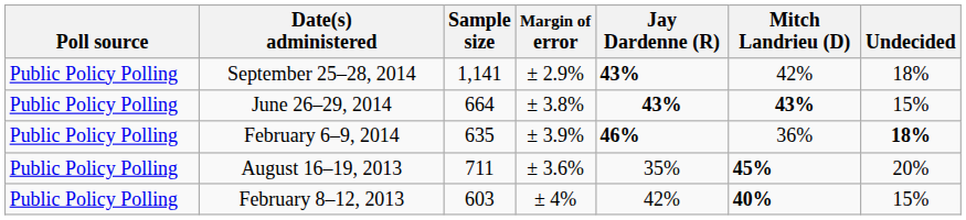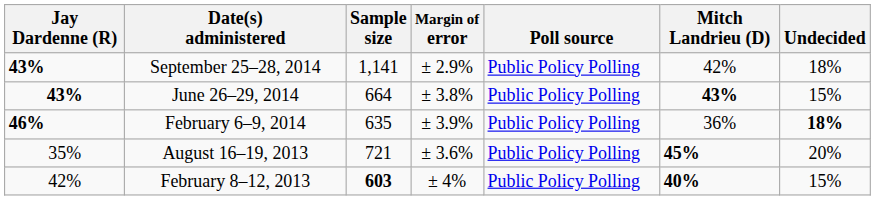columns swapped: Poll source <-> Jay Dardenne (R)
August 16–19, 2013 | Sample size: 711 -> 721
February 8–12, 2013 | Sample size: normal -> bold
